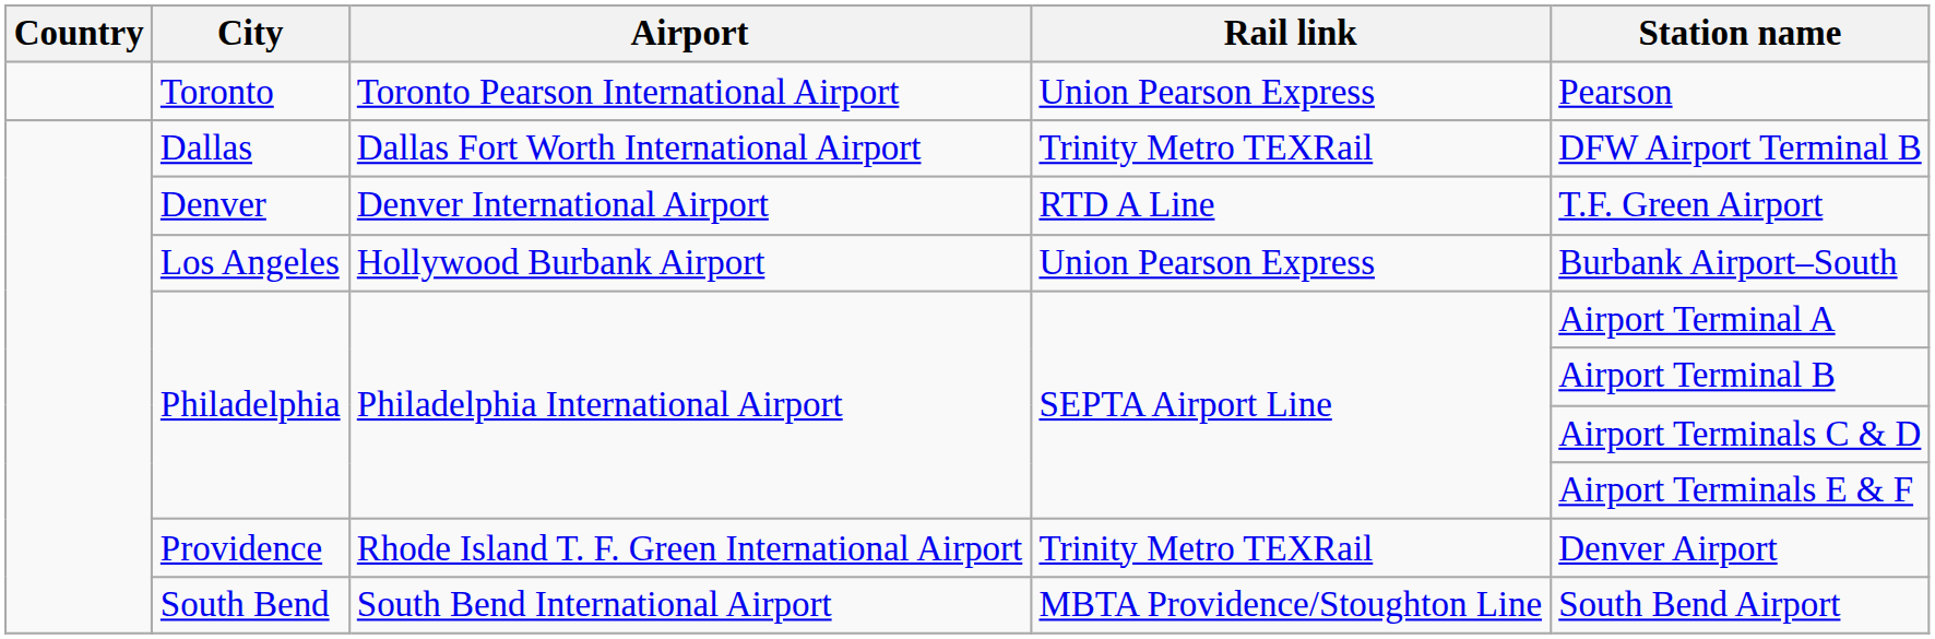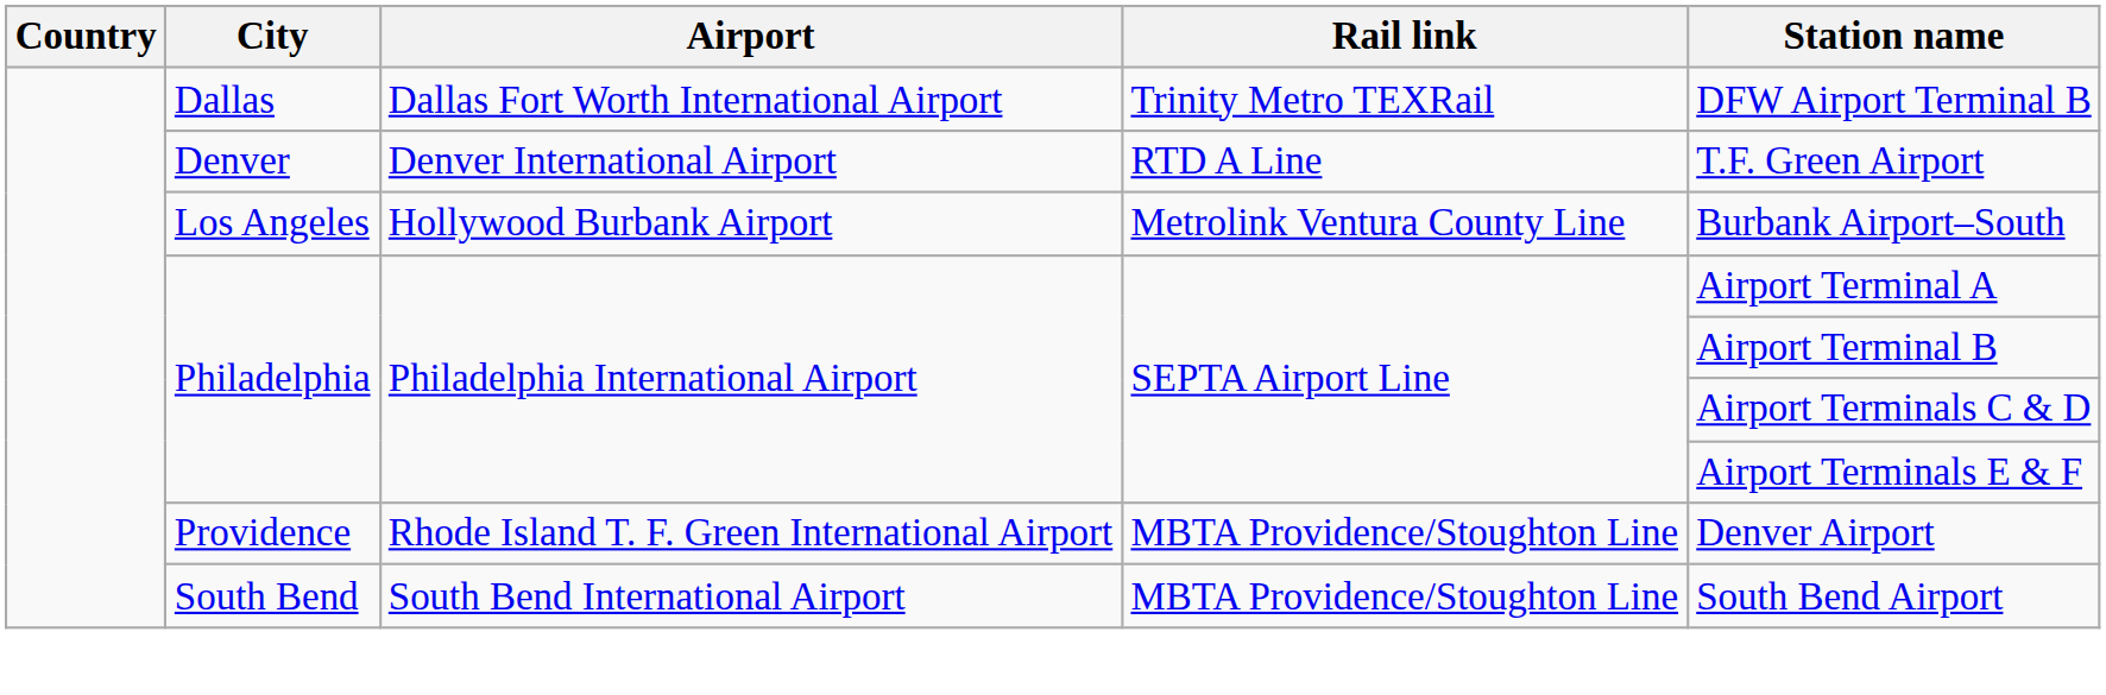- row: Toronto | Toronto Pearson International Airport | Union Pearson Express | Pearson
Los Angeles | Rail link: Union Pearson Express -> Metrolink Ventura County Line
Providence | Rail link: Trinity Metro TEXRail -> MBTA Providence/Stoughton Line
